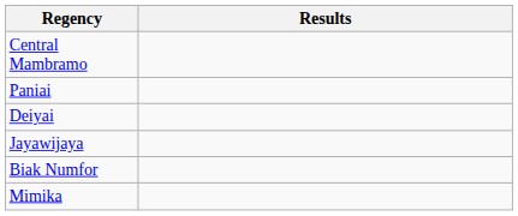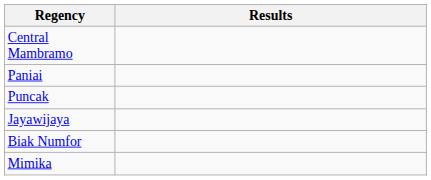+ row: Puncak
- row: Deiyai
